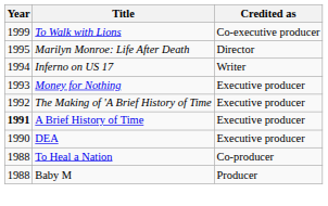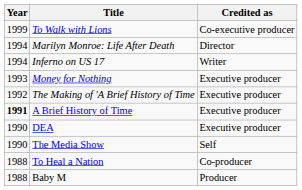Marilyn Monroe: Life After Death | Year: 1995 -> 1994
+ row: 1990 | The Media Show | Self
